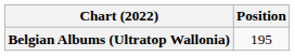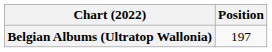Belgian Albums (Ultratop Wallonia) | Position: 195 -> 197
